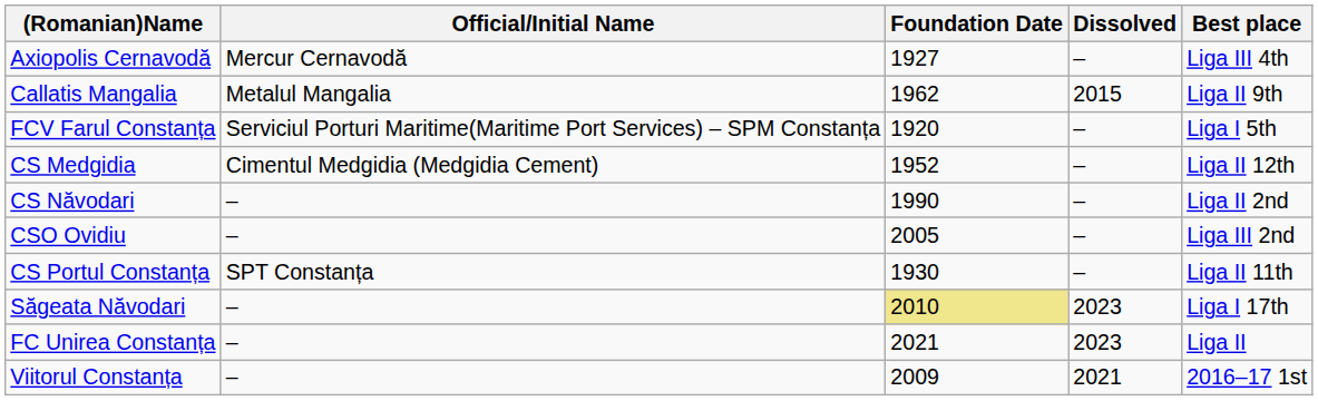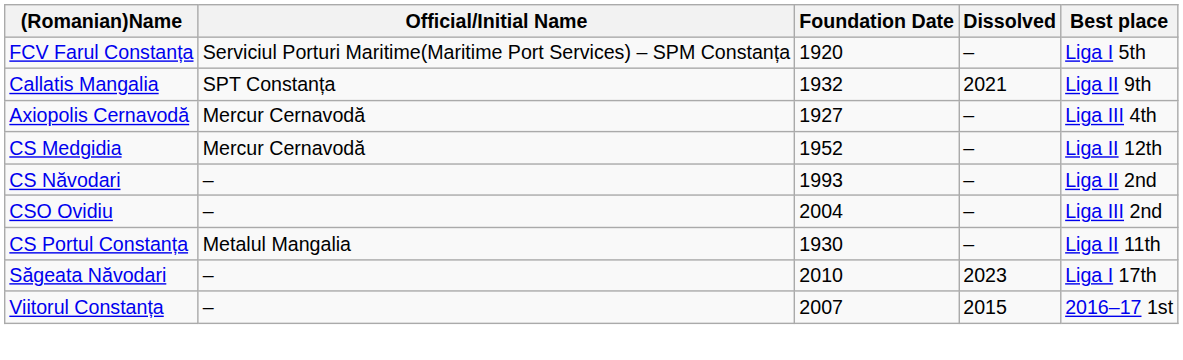rows swapped: Axiopolis Cernavodă <-> FCV Farul Constanța
Callatis Mangalia | Official/Initial Name: Metalul Mangalia -> SPT Constanța
Callatis Mangalia | Foundation Date: 1962 -> 1932
Callatis Mangalia | Dissolved: 2015 -> 2021
CS Medgidia | Official/Initial Name: Cimentul Medgidia (Medgidia Cement) -> Mercur Cernavodă
CS Năvodari | Foundation Date: 1990 -> 1993
CSO Ovidiu | Foundation Date: 2005 -> 2004
CS Portul Constanța | Official/Initial Name: SPT Constanța -> Metalul Mangalia
Săgeata Năvodari | Foundation Date: khaki background -> no background
- row: FC Unirea Constanța | – | 2021 | 2023 | Liga II
Viitorul Constanța | Foundation Date: 2009 -> 2007
Viitorul Constanța | Dissolved: 2021 -> 2015
